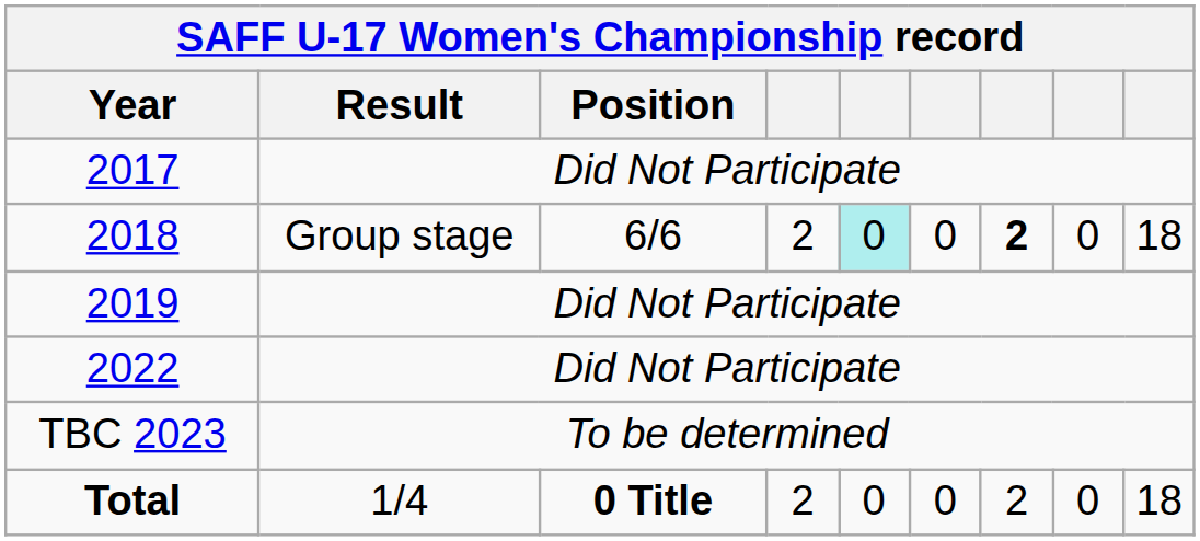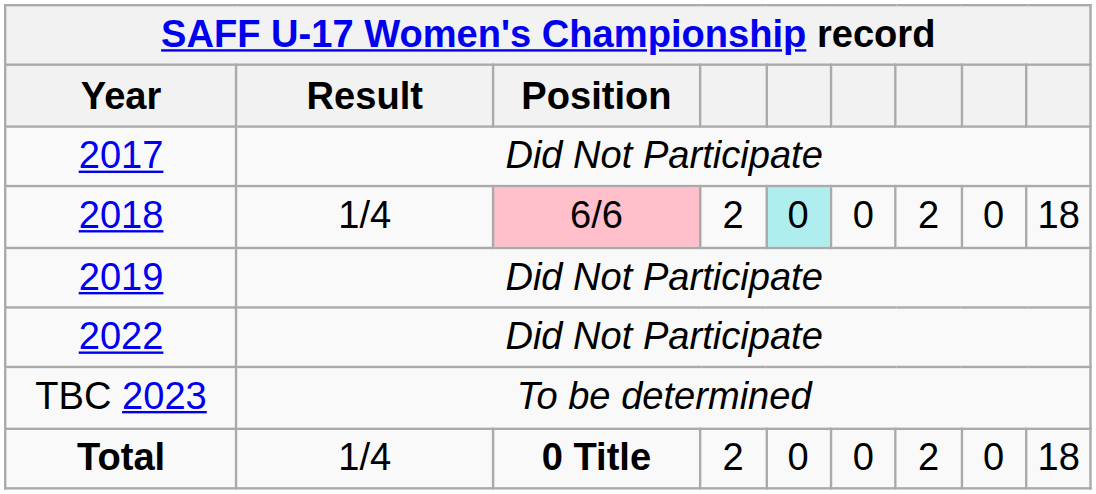2018 | Result: Group stage -> 1/4
2018 | Position: no background -> pink background
2018 | column 7: bold -> normal
